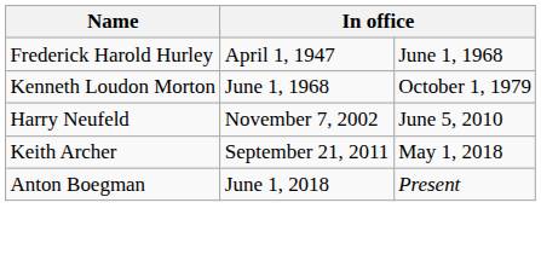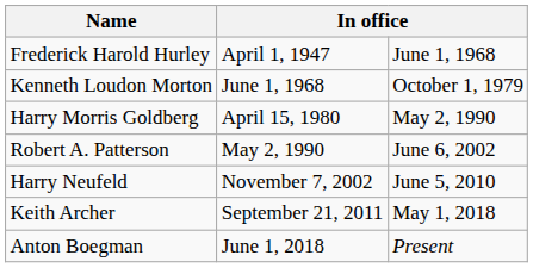+ row: Harry Morris Goldberg | April 15, 1980 | May 2, 1990
+ row: Robert A. Patterson | May 2, 1990 | June 6, 2002
